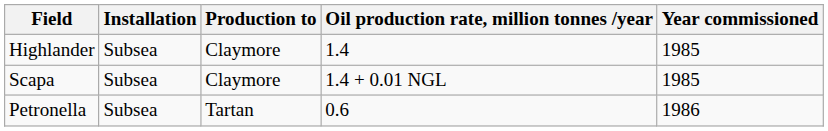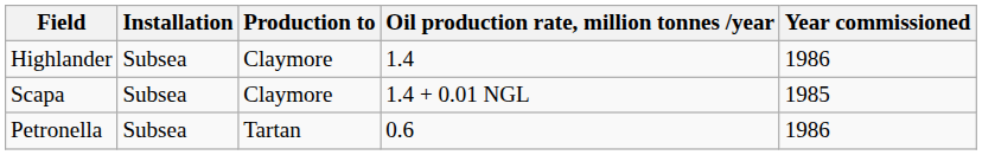Highlander | Year commissioned: 1985 -> 1986
